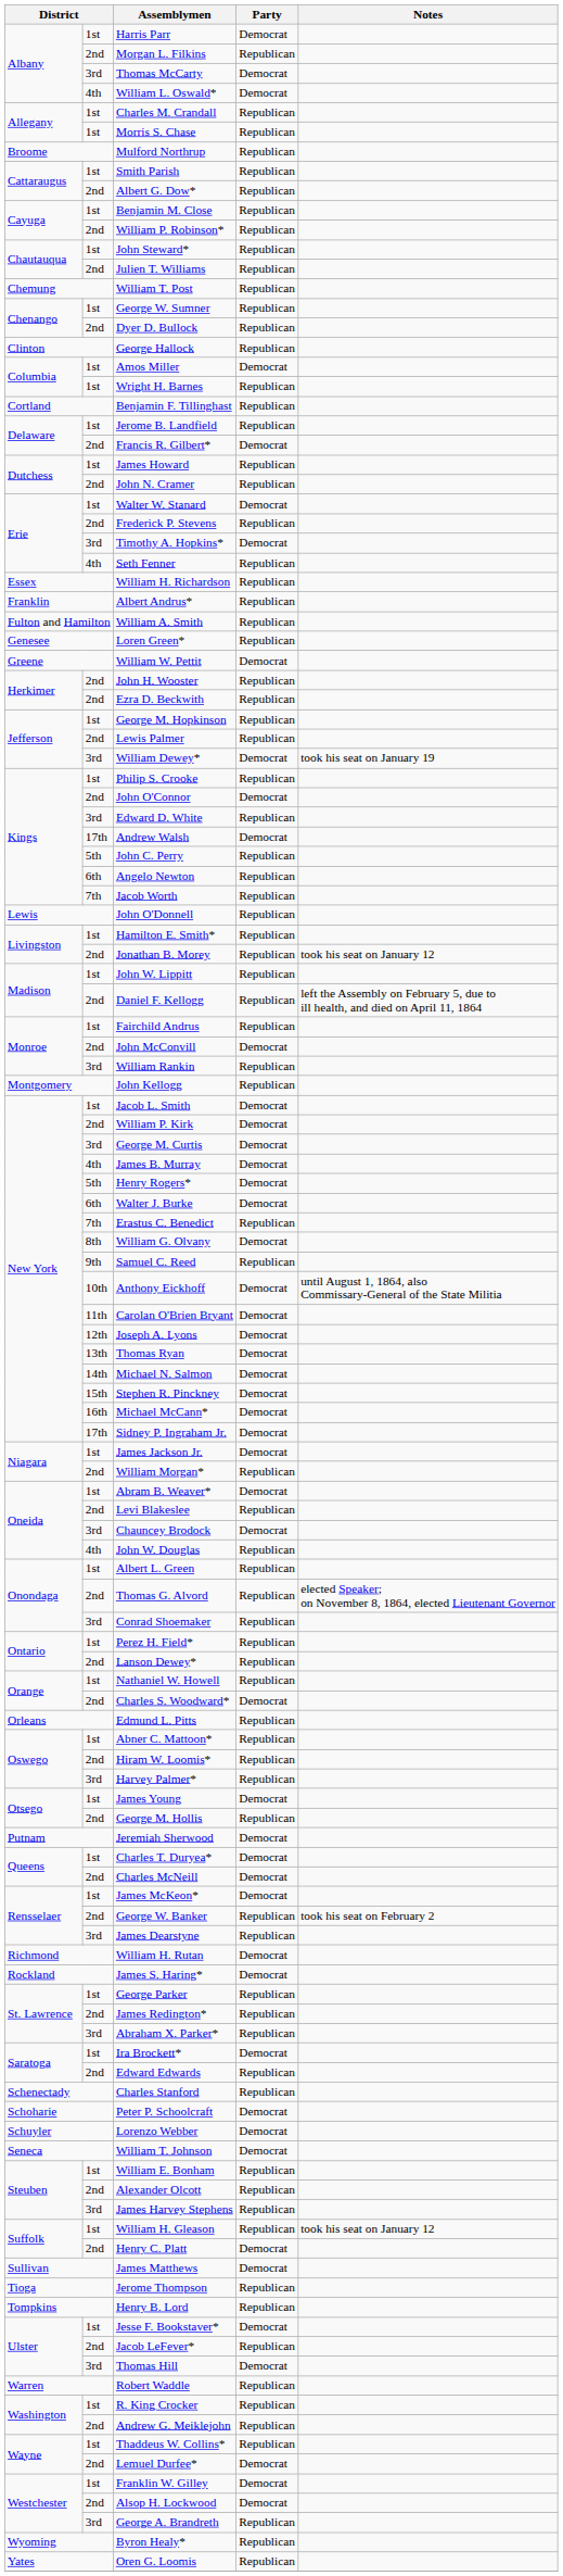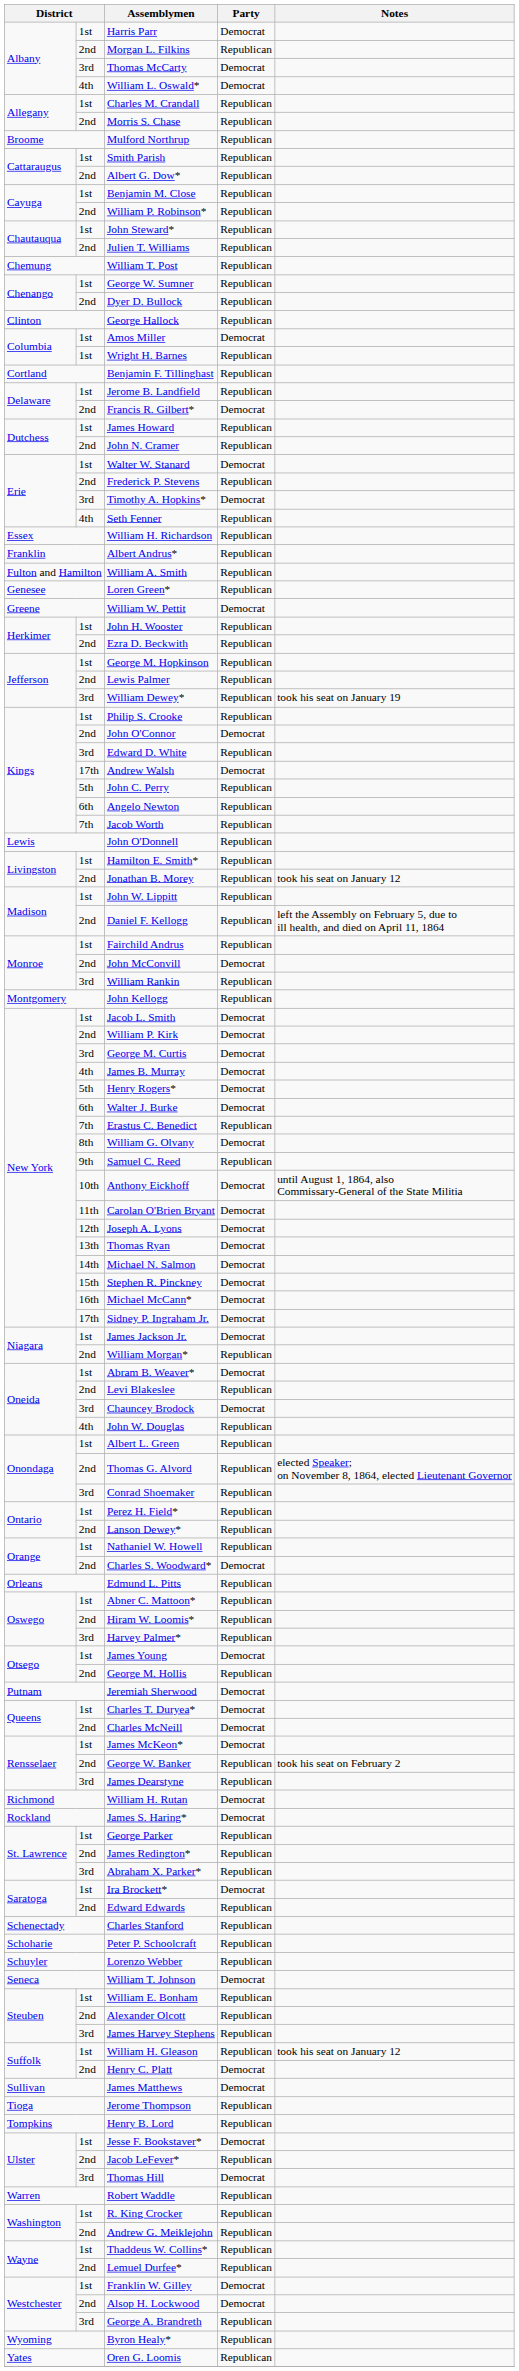Morris S. Chase | column 2: 1st -> 2nd
John H. Wooster | column 2: 2nd -> 1st
William Dewey* | Party: Democrat -> Republican
Peter P. Schoolcraft | Party: Democrat -> Republican
Lorenzo Webber | Party: Democrat -> Republican
Lemuel Durfee* | Party: Democrat -> Republican
